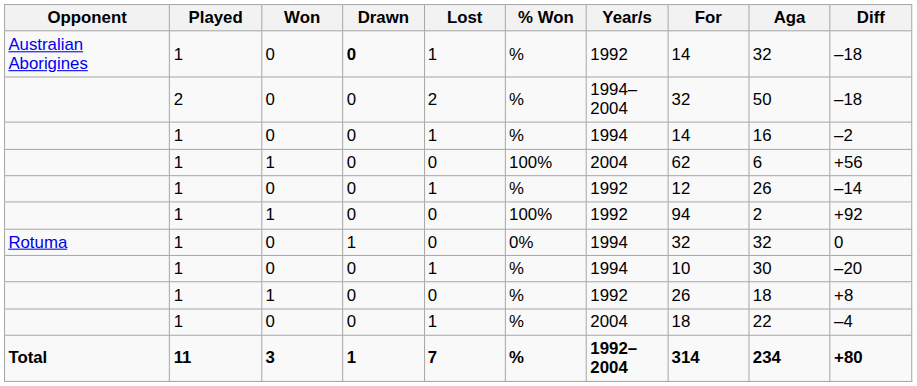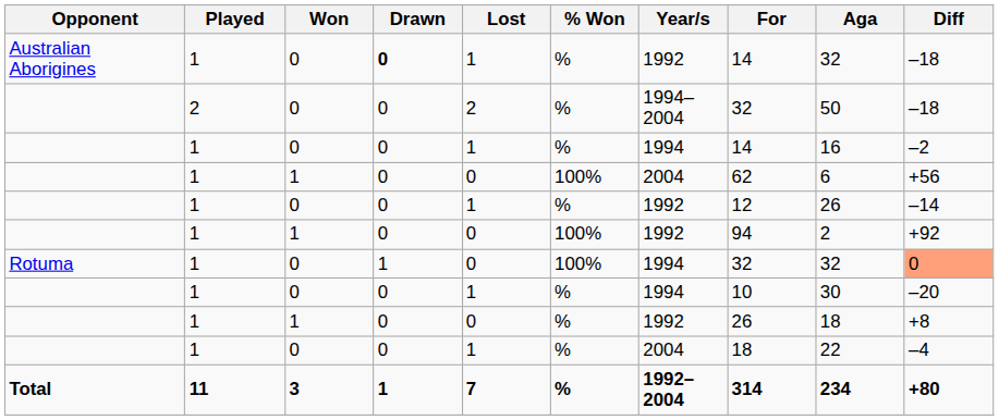Rotuma | % Won: 0% -> 100%
Rotuma | Diff: no background -> lightsalmon background
